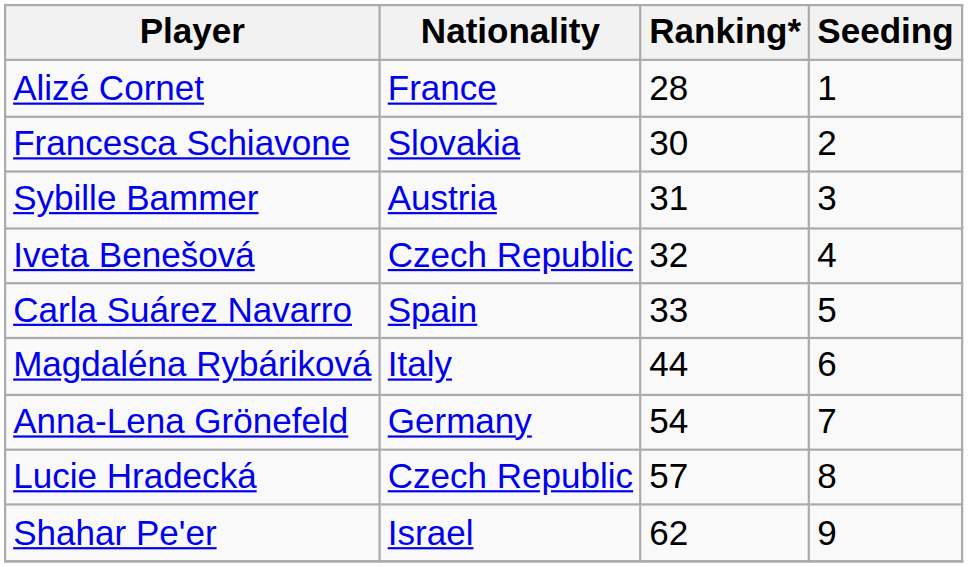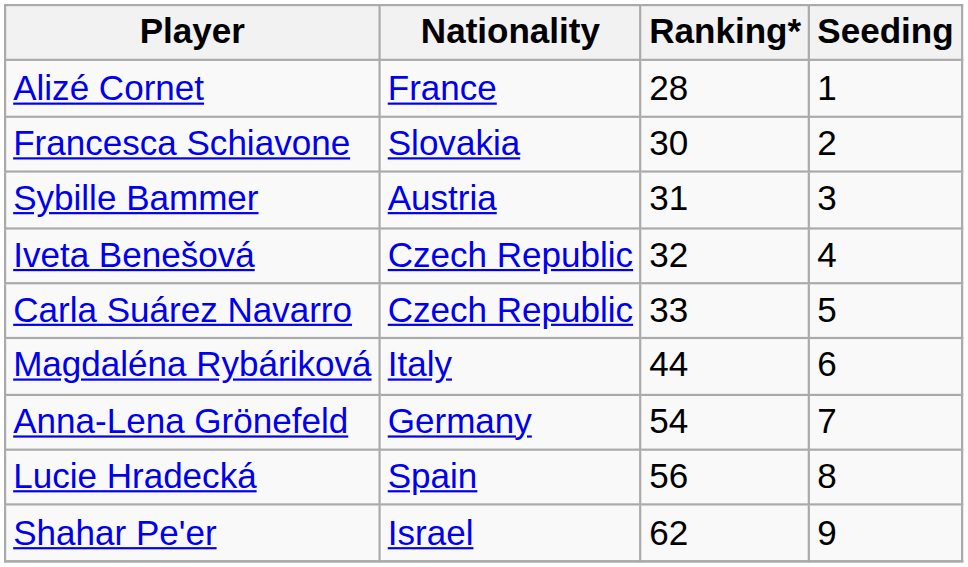Carla Suárez Navarro | Nationality: Spain -> Czech Republic
Lucie Hradecká | Nationality: Czech Republic -> Spain
Lucie Hradecká | Ranking*: 57 -> 56
